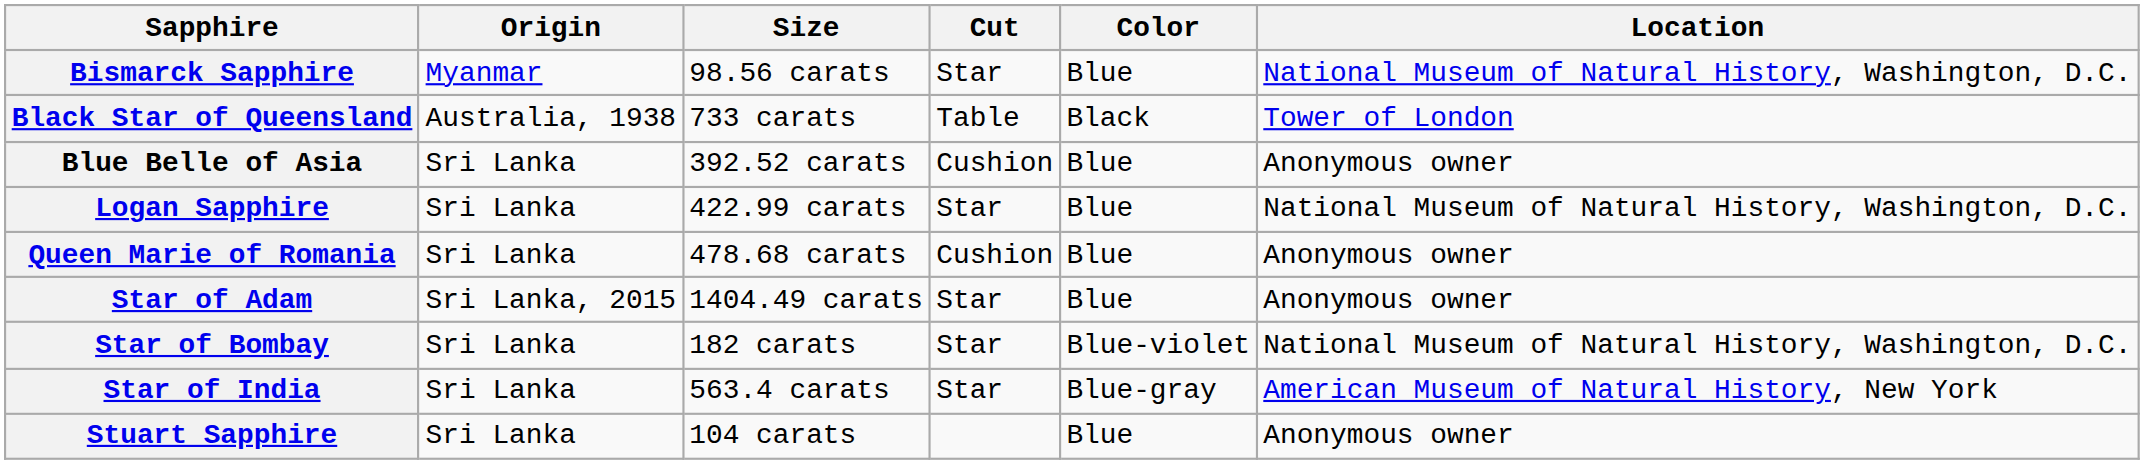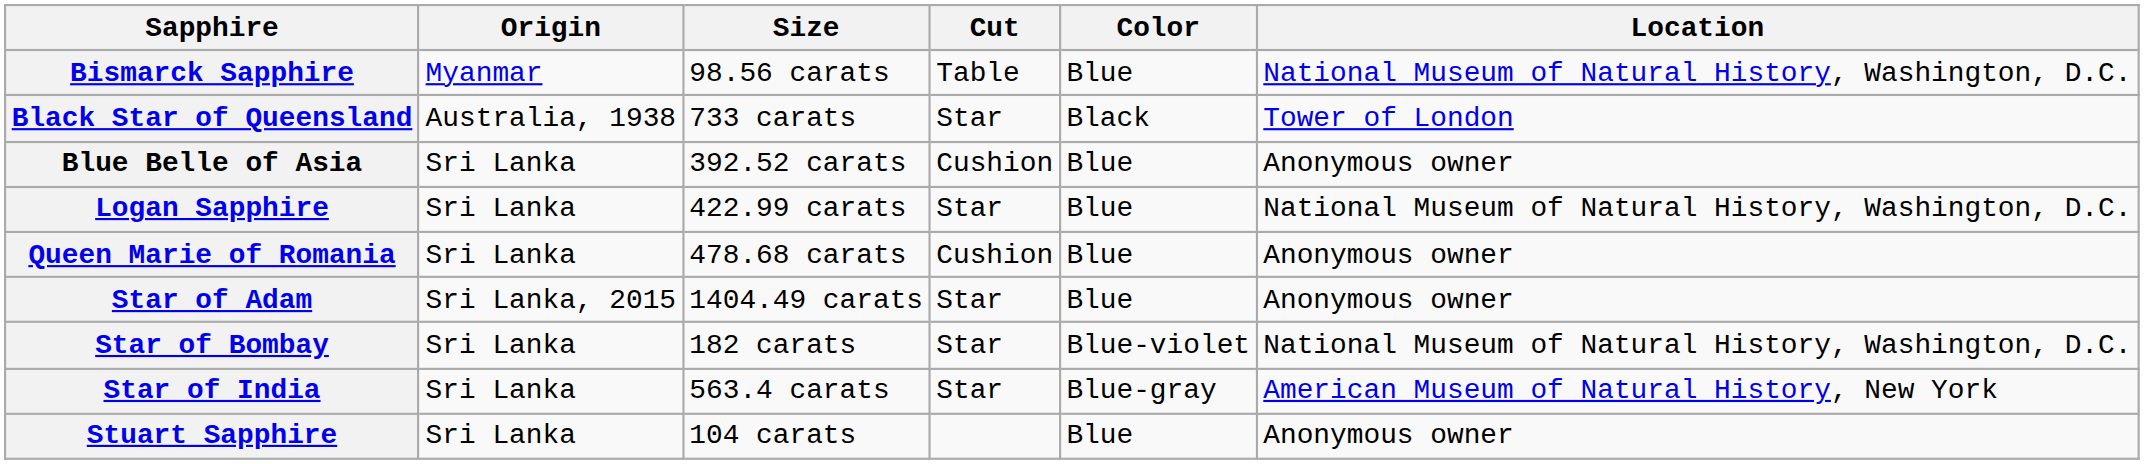Bismarck Sapphire | Cut: Star -> Table
Black Star of Queensland | Cut: Table -> Star
